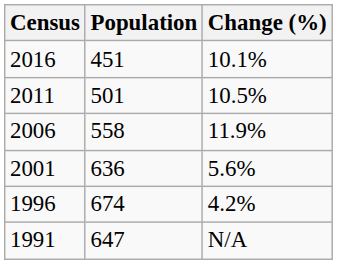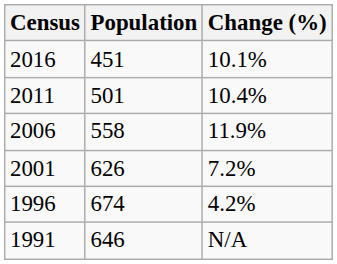2011 | Change (%): 10.5% -> 10.4%
2001 | Population: 636 -> 626
2001 | Change (%): 5.6% -> 7.2%
1991 | Population: 647 -> 646
